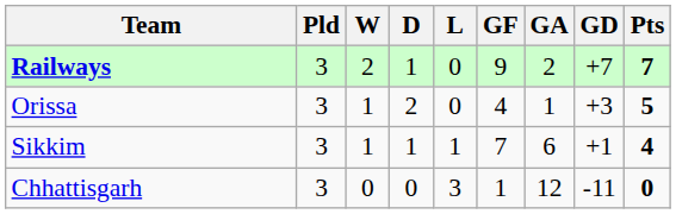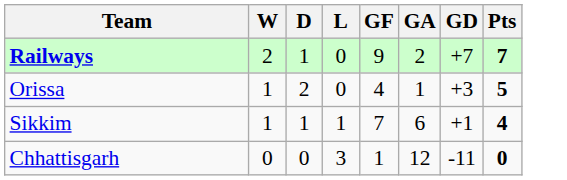- column: Pld | 3 | 3 | 3 | 3
